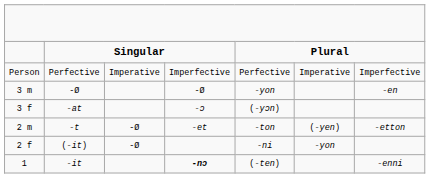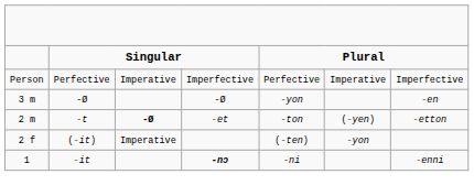- row: 3 f | -at | -ɔ | (-yɔn)
-t | column 3: normal -> bold
(-it) | column 3: -Ø -> Imperative
(-it) | column 5: -ni -> (-ten)
-it | column 5: (-ten) -> -ni
